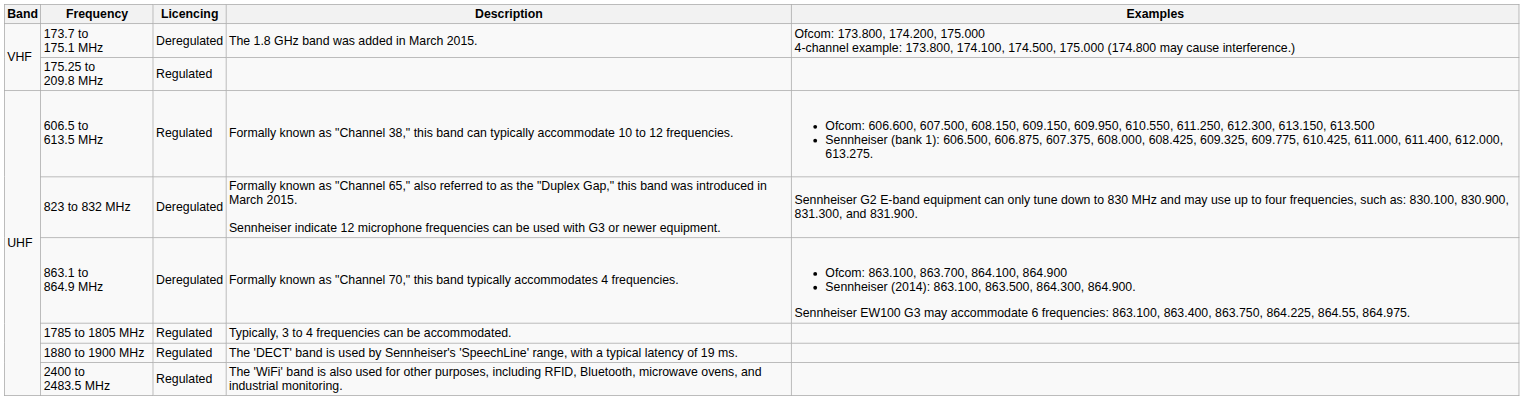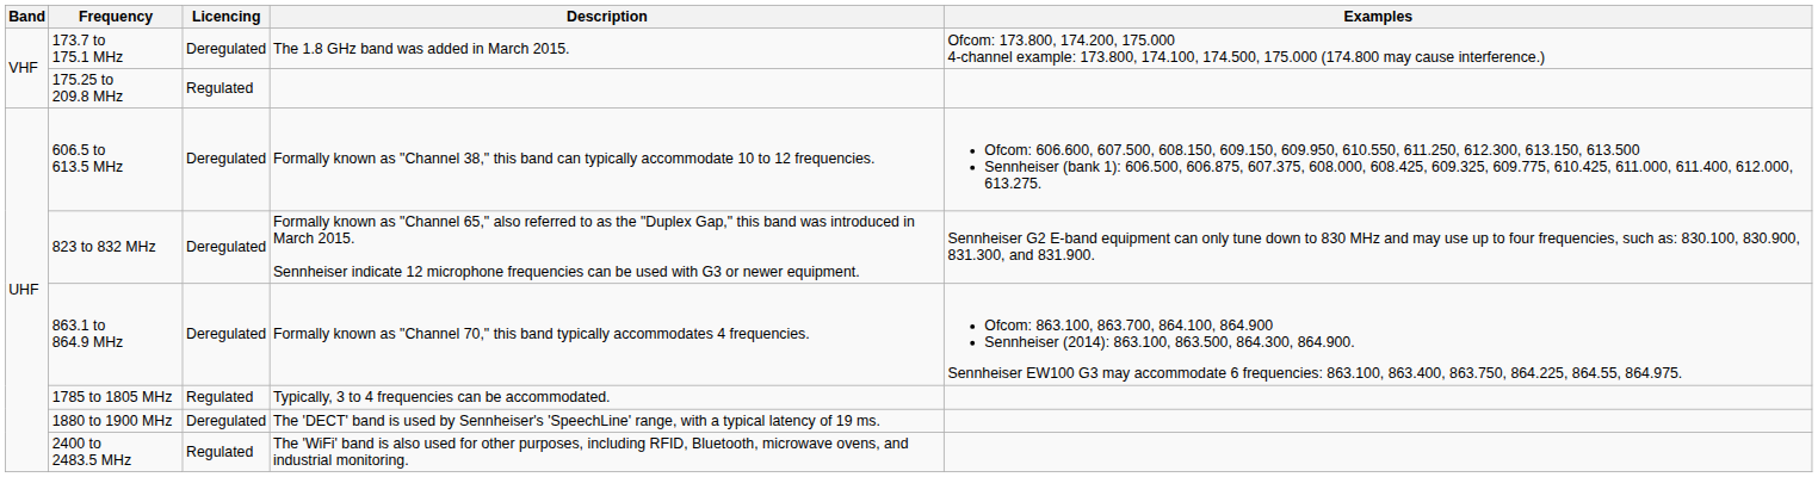606.5 to 613.5 MHz | Licencing: Regulated -> Deregulated
1880 to 1900 MHz | Licencing: Regulated -> Deregulated
